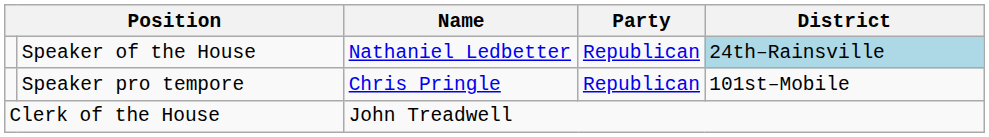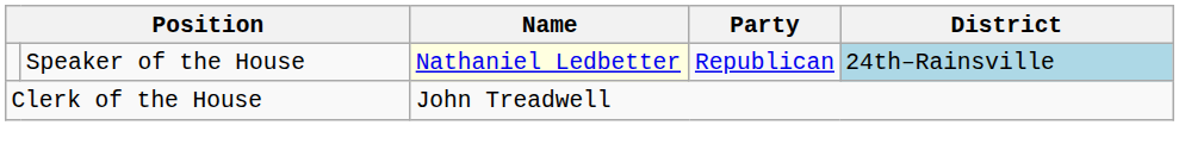Speaker of the House | Name: no background -> lightyellow background
- row: Speaker pro tempore | Chris Pringle | Republican | 101st–Mobile
